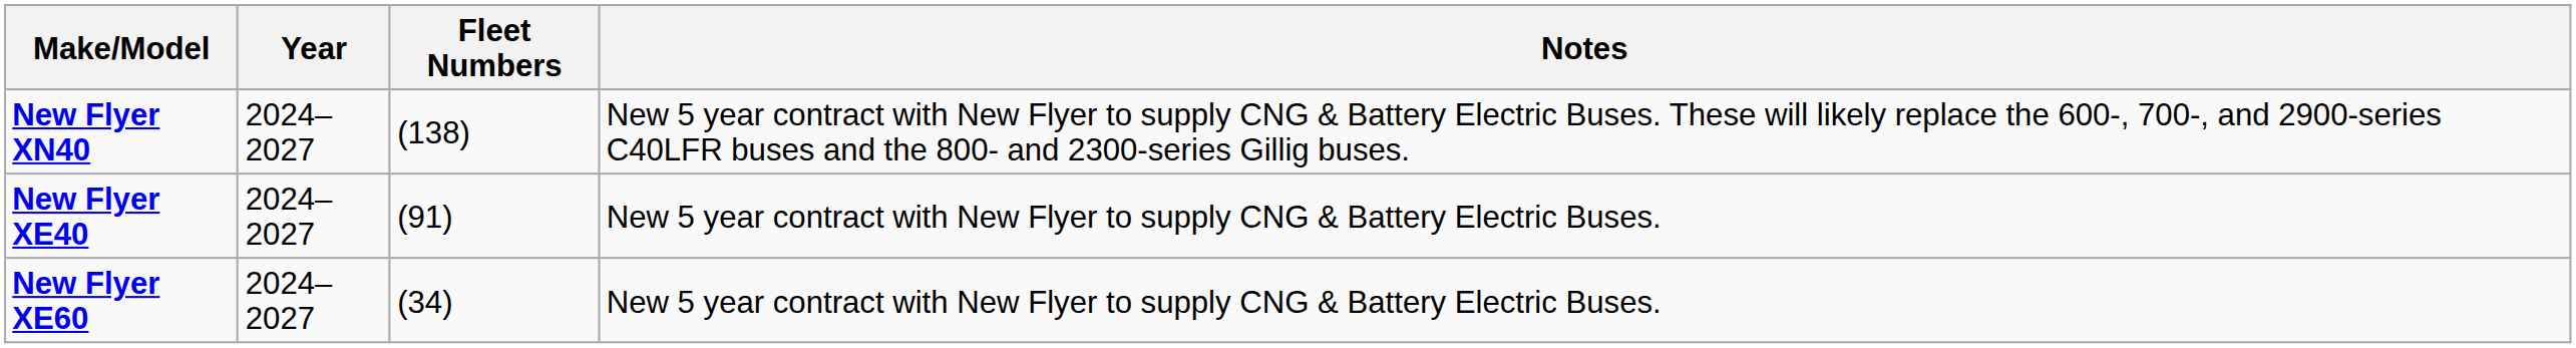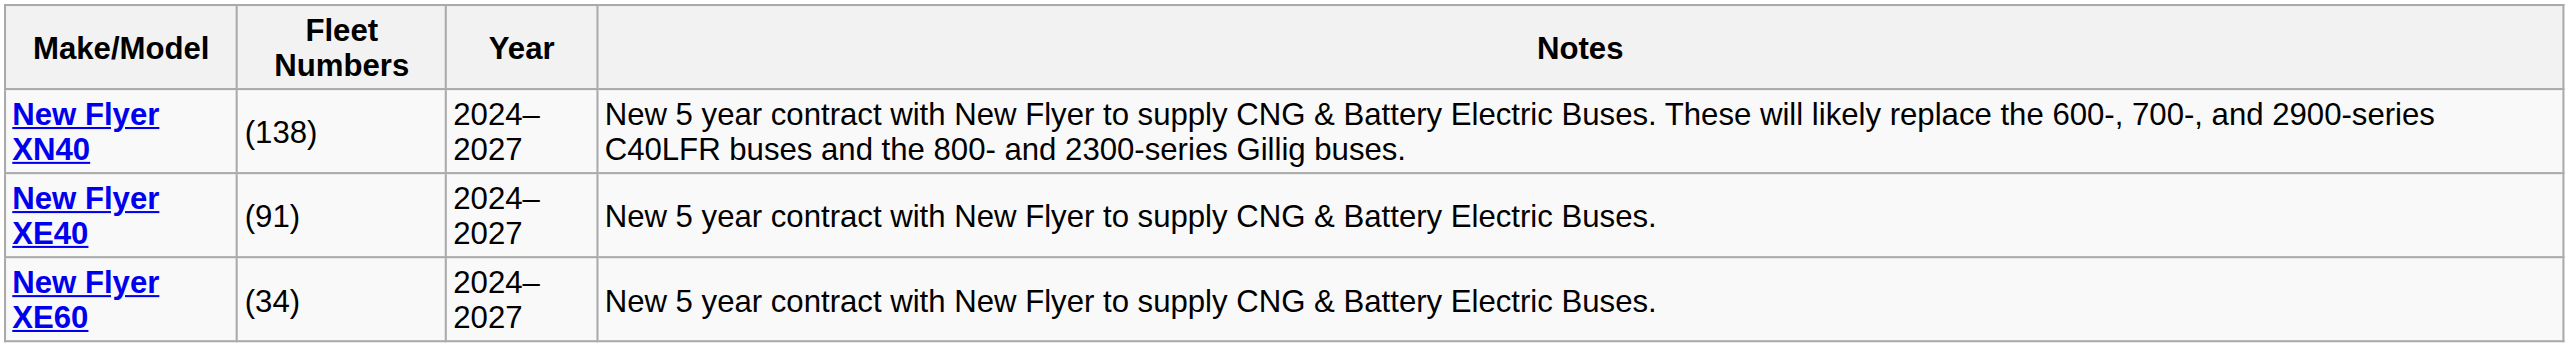columns swapped: Fleet Numbers <-> Year
